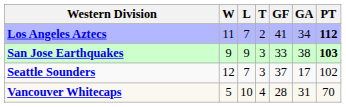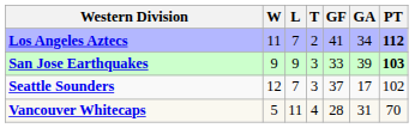San Jose Earthquakes | GA: 38 -> 39
Vancouver Whitecaps | L: 10 -> 11
